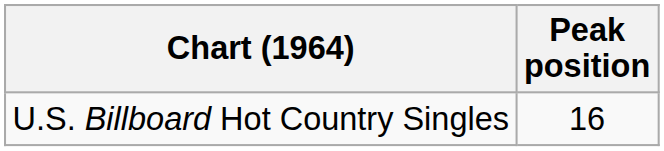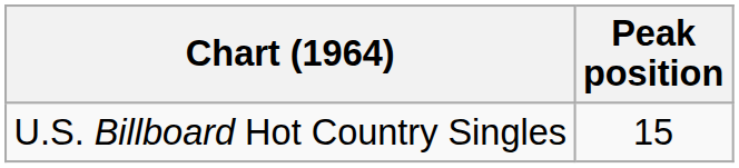U.S. Billboard Hot Country Singles | Peak position: 16 -> 15
